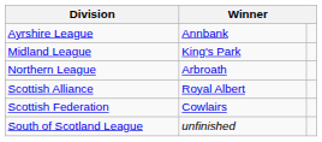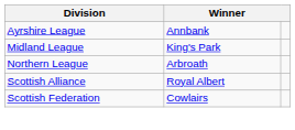- row: South of Scotland League | unfinished
